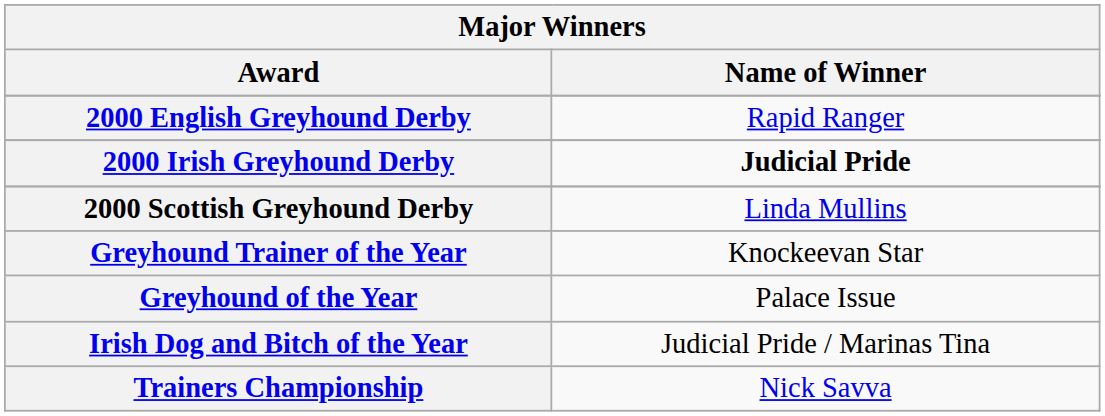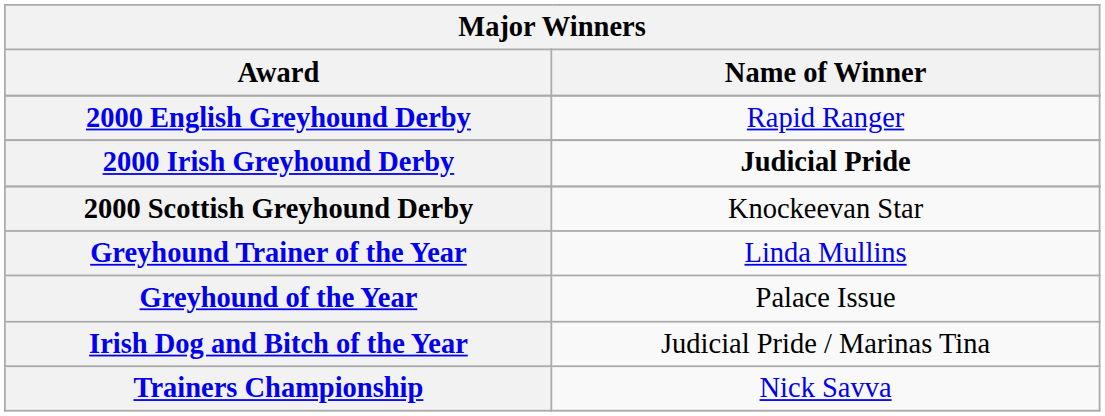2000 Scottish Greyhound Derby | Name of Winner: Linda Mullins -> Knockeevan Star
Greyhound Trainer of the Year | Name of Winner: Knockeevan Star -> Linda Mullins
